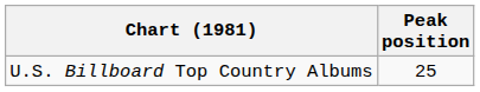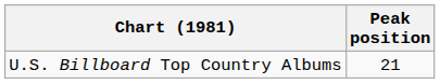U.S. Billboard Top Country Albums | Peak position: 25 -> 21
